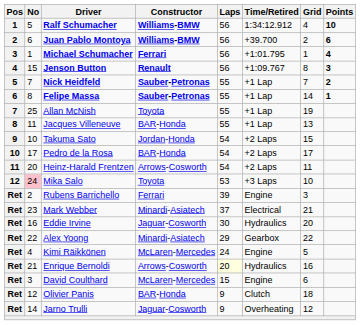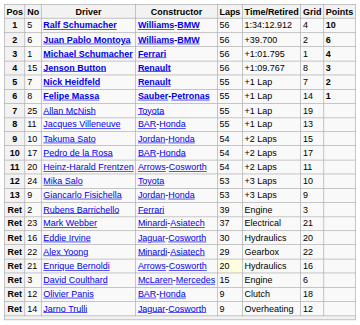Nick Heidfeld | Constructor: Sauber-Petronas -> Renault
Mika Salo | No: pink background -> no background
+ row: 13 | 9 | Giancarlo Fisichella | Jordan-Honda | 53 | +3 Laps | 9
- row: Ret | 4 | Kimi Räikkönen | McLaren-Mercedes | 24 | Engine | 5
